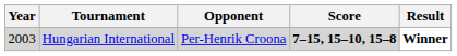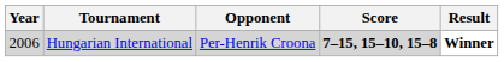Hungarian International | Year: 2003 -> 2006
